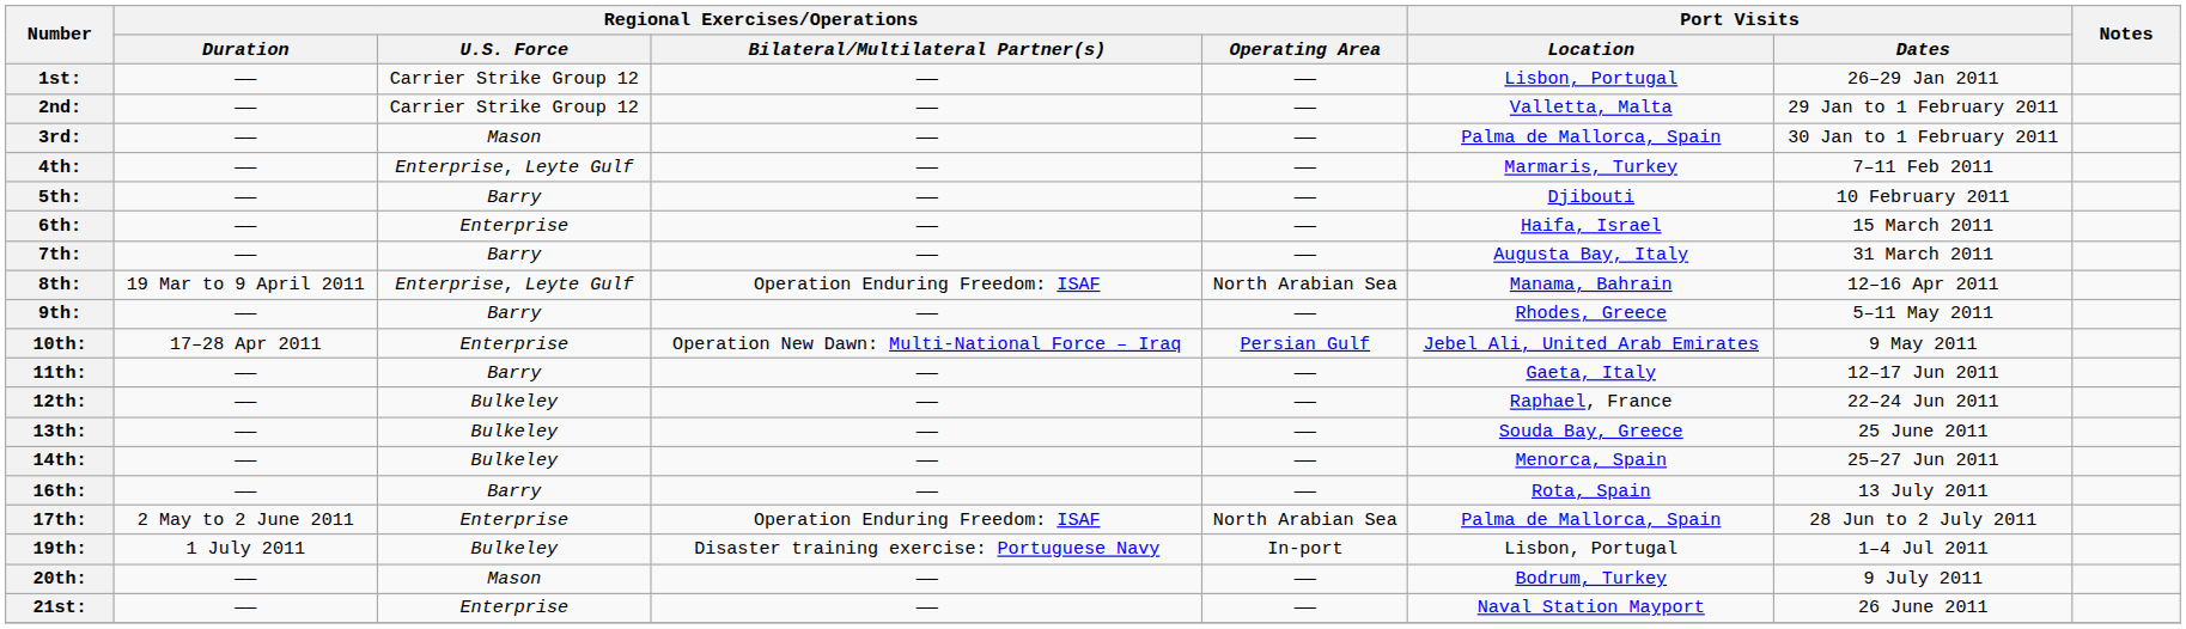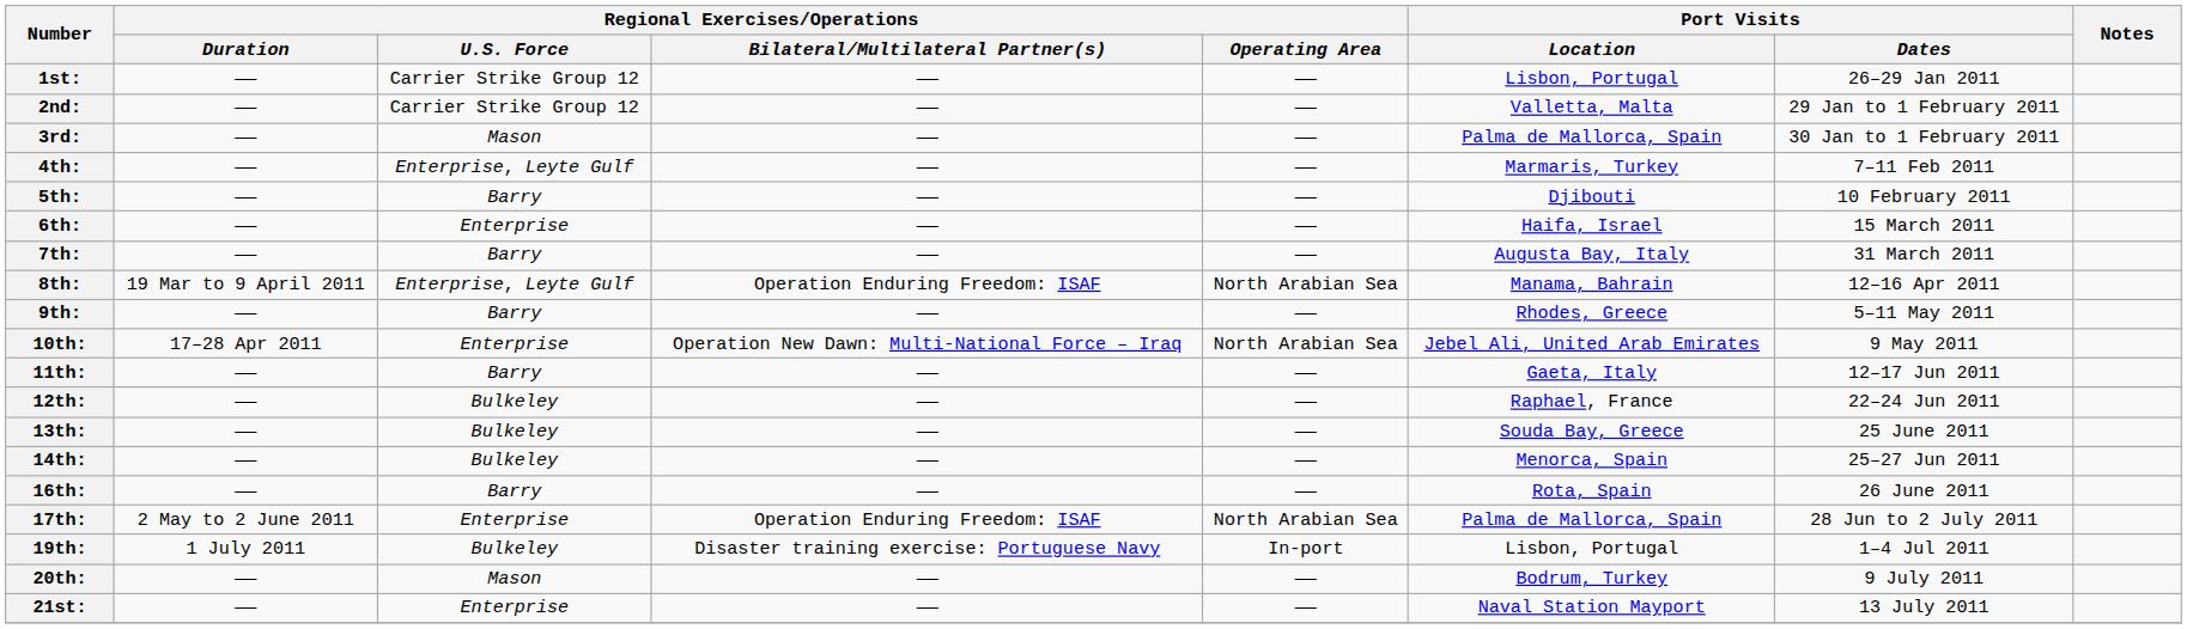10th: | Regional Exercises/Operations / Operating Area: Persian Gulf -> North Arabian Sea
16th: | Port Visits / Dates: 13 July 2011 -> 26 June 2011
21st: | Port Visits / Dates: 26 June 2011 -> 13 July 2011
